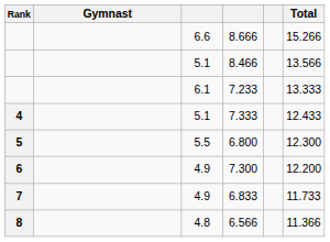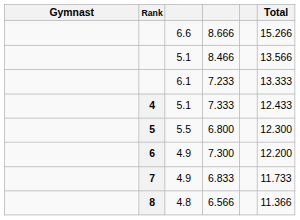columns swapped: Rank <-> Gymnast
